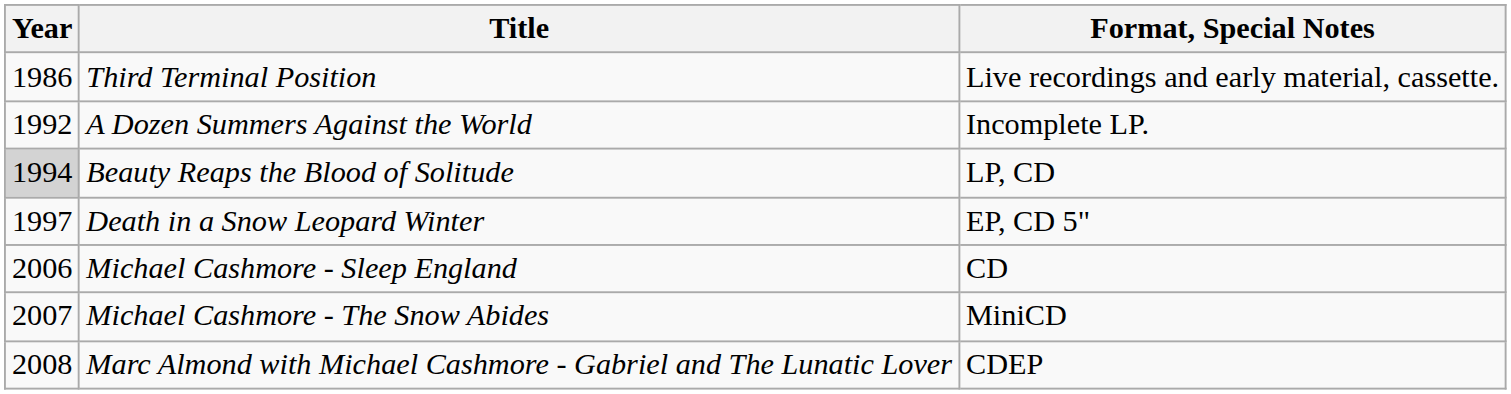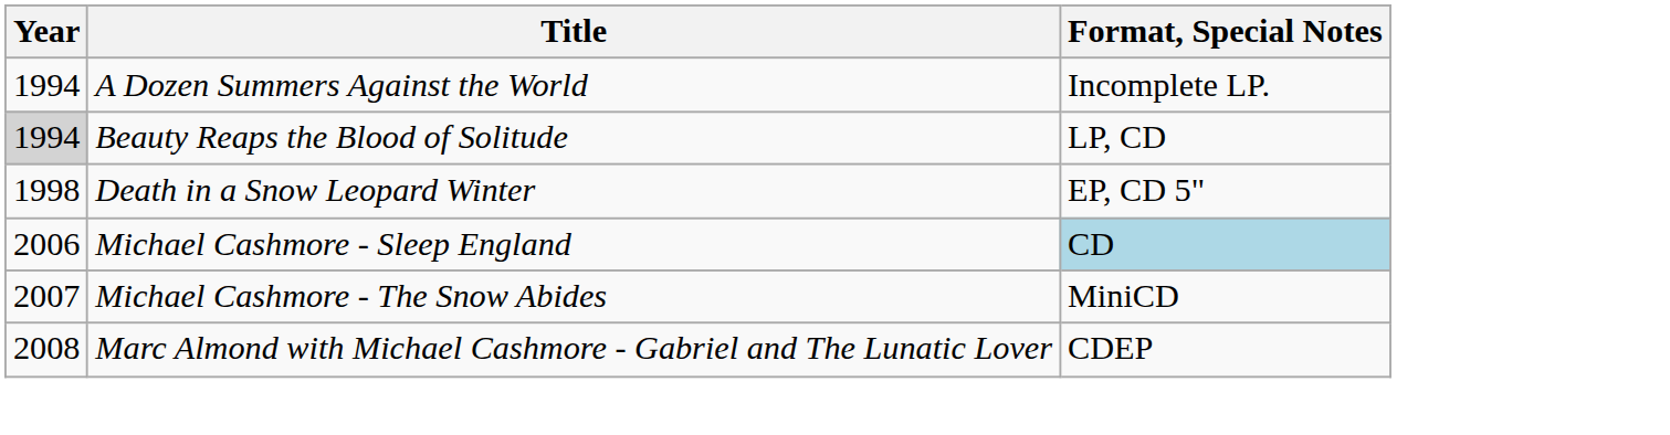- row: 1986 | Third Terminal Position | Live recordings and early material, cassette.
A Dozen Summers Against the World | Year: 1992 -> 1994
Death in a Snow Leopard Winter | Year: 1997 -> 1998
Michael Cashmore - Sleep England | Format, Special Notes: no background -> lightblue background
